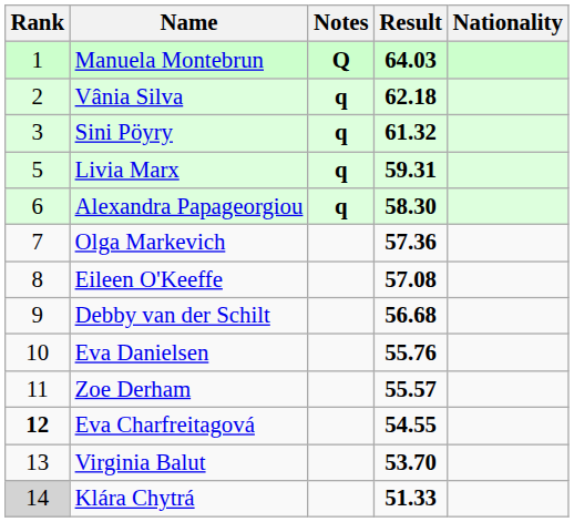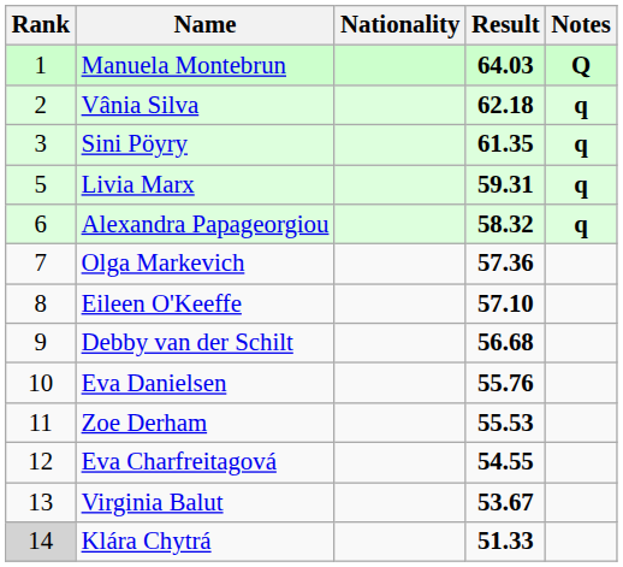columns swapped: Nationality <-> Notes
Sini Pöyry | Result: 61.32 -> 61.35
Alexandra Papageorgiou | Result: 58.30 -> 58.32
Eileen O'Keeffe | Result: 57.08 -> 57.10
Zoe Derham | Result: 55.57 -> 55.53
Eva Charfreitagová | Rank: bold -> normal
Virginia Balut | Result: 53.70 -> 53.67
